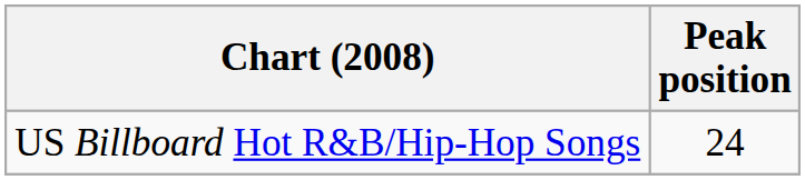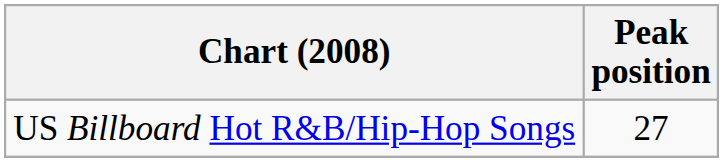US Billboard Hot R&B/Hip-Hop Songs | Peak position: 24 -> 27
